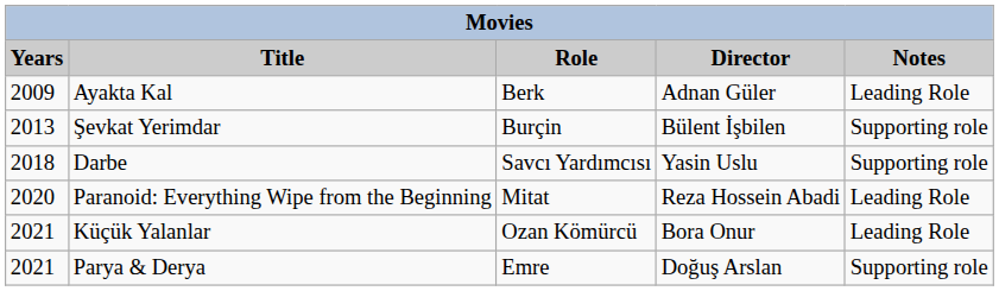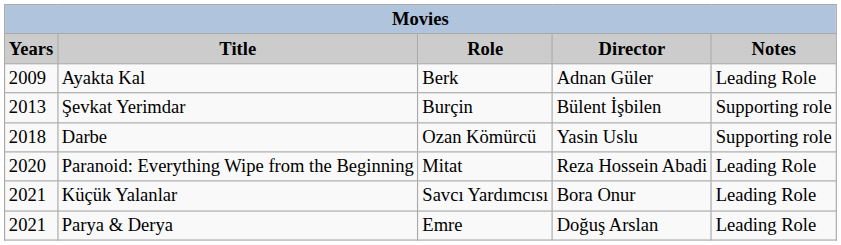Darbe | Role: Savcı Yardımcısı -> Ozan Kömürcü
Küçük Yalanlar | Role: Ozan Kömürcü -> Savcı Yardımcısı
Parya & Derya | Notes: Supporting role -> Leading Role
